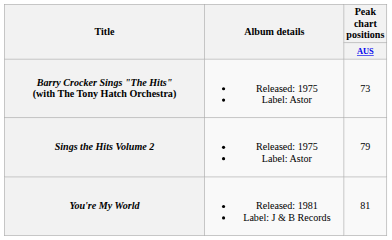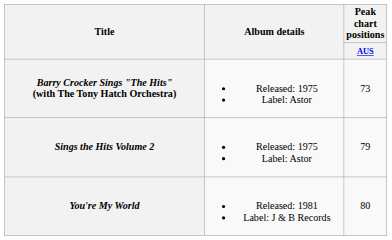You're My World | Peak chart positions / AUS: 81 -> 80
